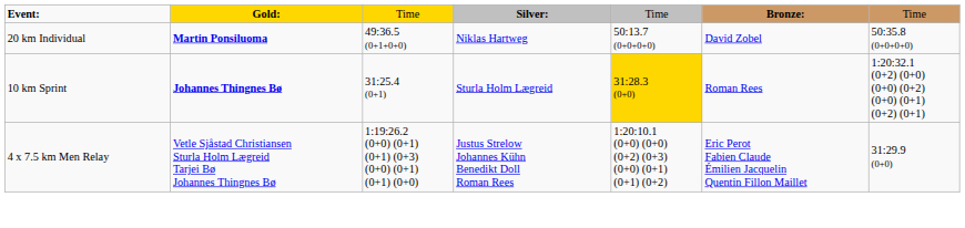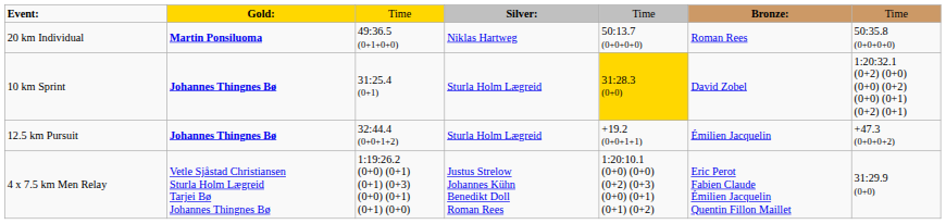20 km Individual | column 6: David Zobel -> Roman Rees
10 km Sprint | column 6: Roman Rees -> David Zobel
+ row: 12.5 km Pursuit | Johannes Thingnes Bø | 32:44.4 (0+0+1+2) | Sturla Holm Lægreid | +19.2 (0+0+1+1) | Émilien Jacquelin | +47.3 (0+0+0+2)
